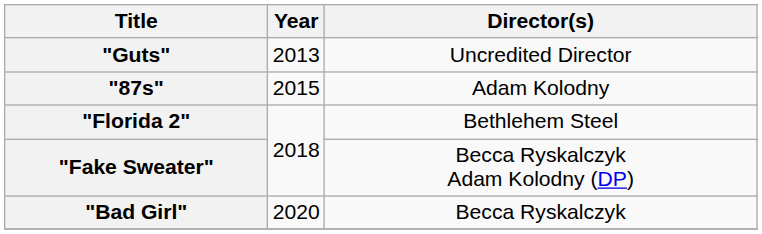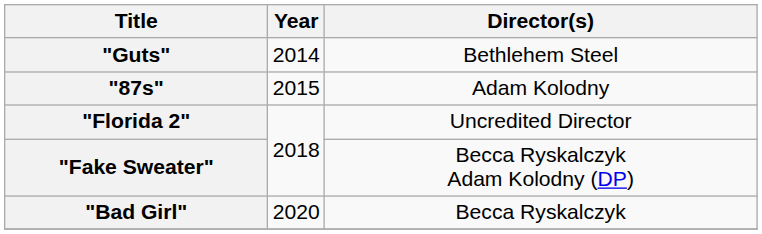"Guts" | Year: 2013 -> 2014
"Guts" | Director(s): Uncredited Director -> Bethlehem Steel
"Florida 2" | Director(s): Bethlehem Steel -> Uncredited Director
